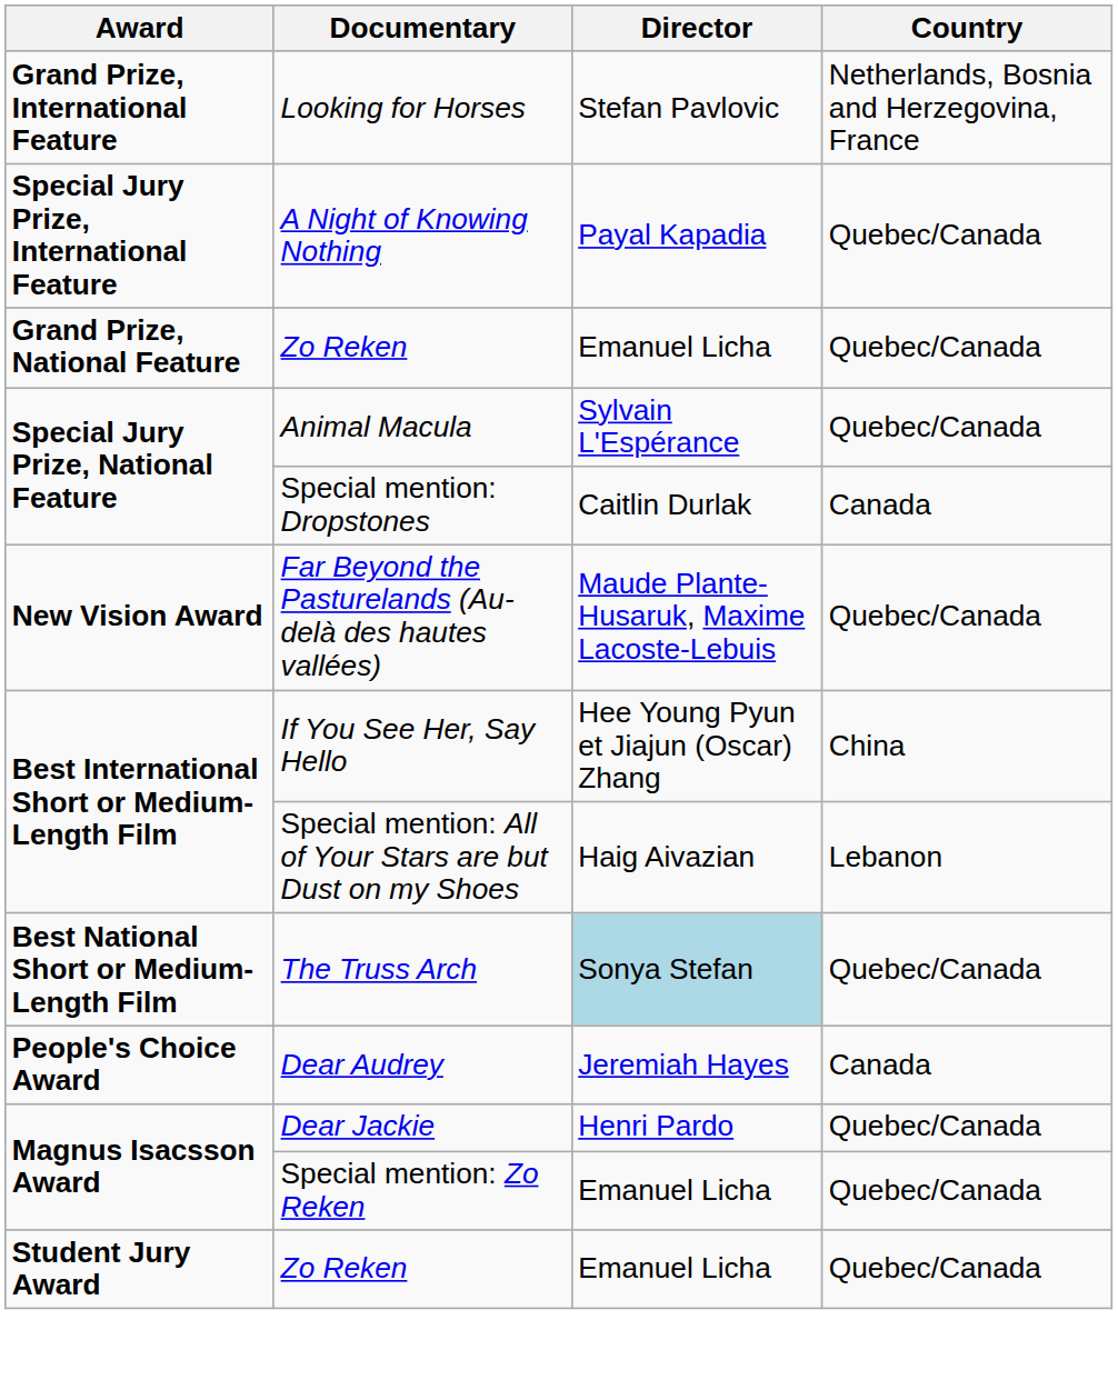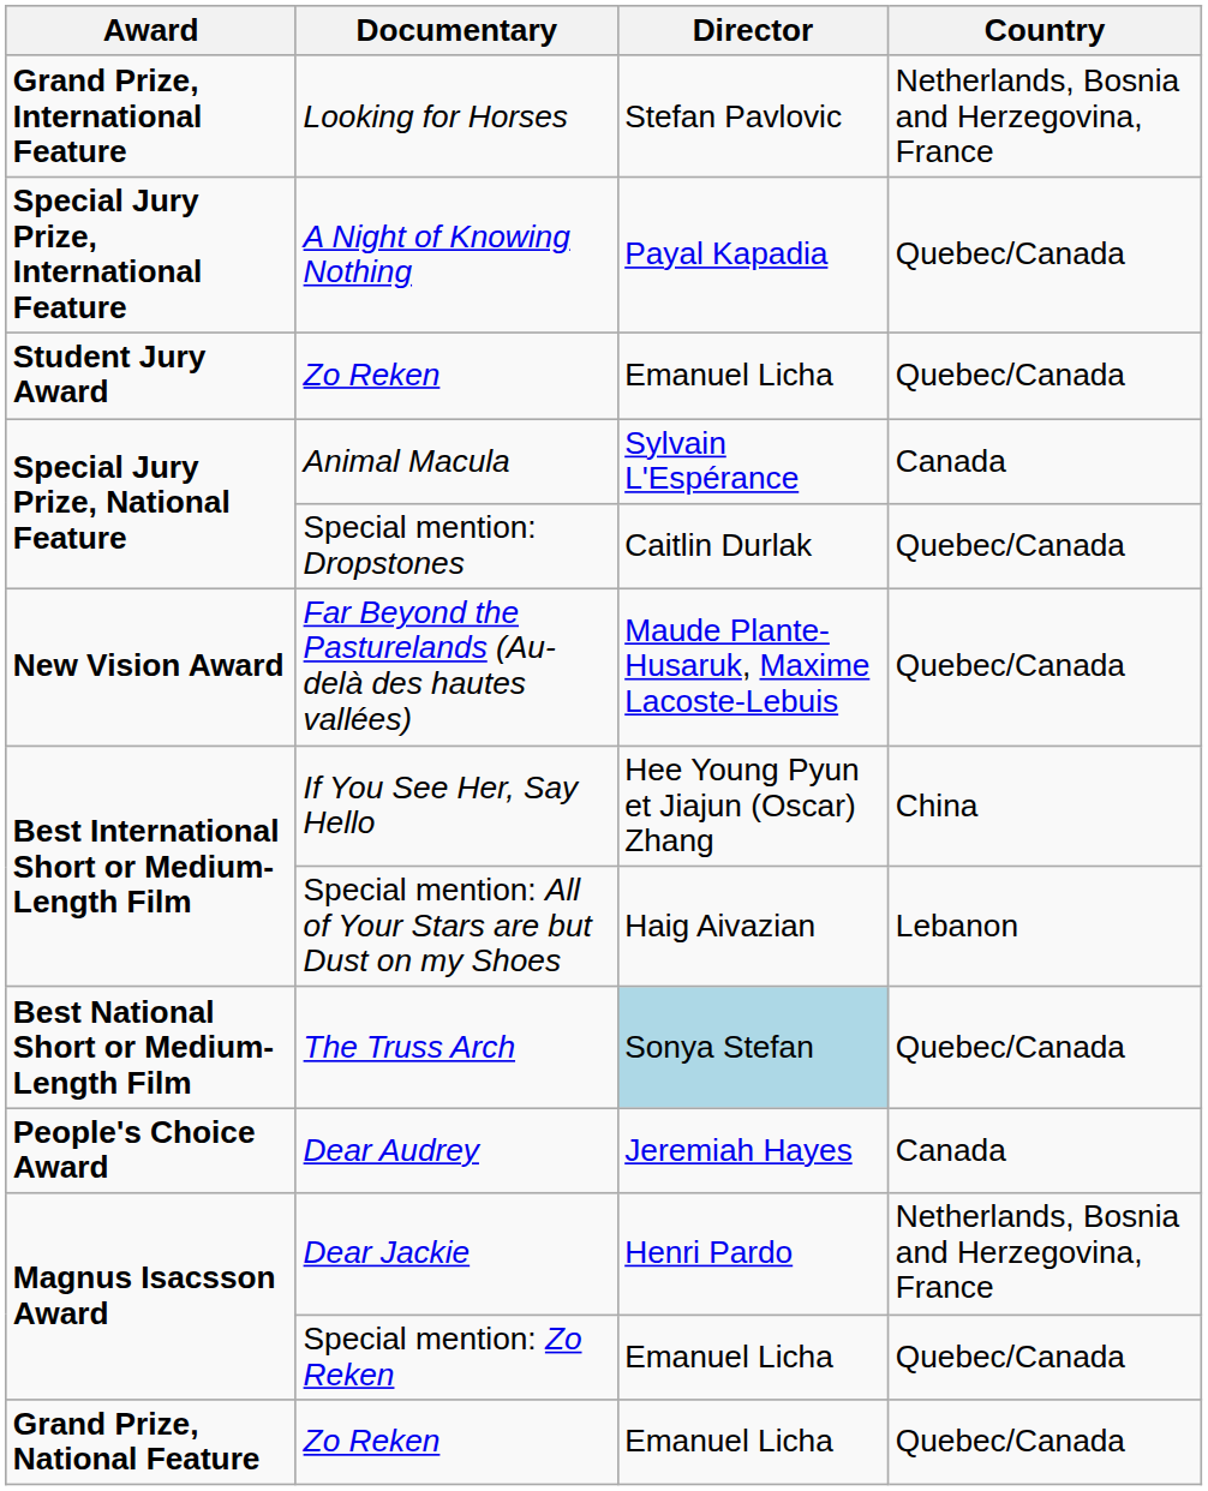rows swapped: Grand Prize, National Feature / Zo Reken <-> Student Jury Award / Zo Reken
Animal Macula | Country: Quebec/Canada -> Canada
Special mention: Dropstones | Country: Canada -> Quebec/Canada
Dear Jackie | Country: Quebec/Canada -> Netherlands, Bosnia and Herzegovina, France
